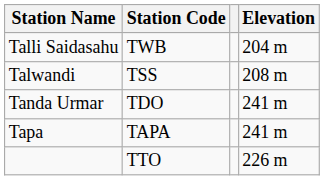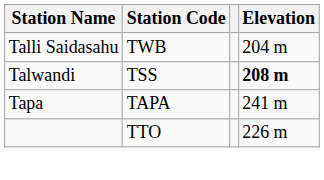Talwandi | Elevation: normal -> bold
- row: Tanda Urmar | TDO | 241 m
